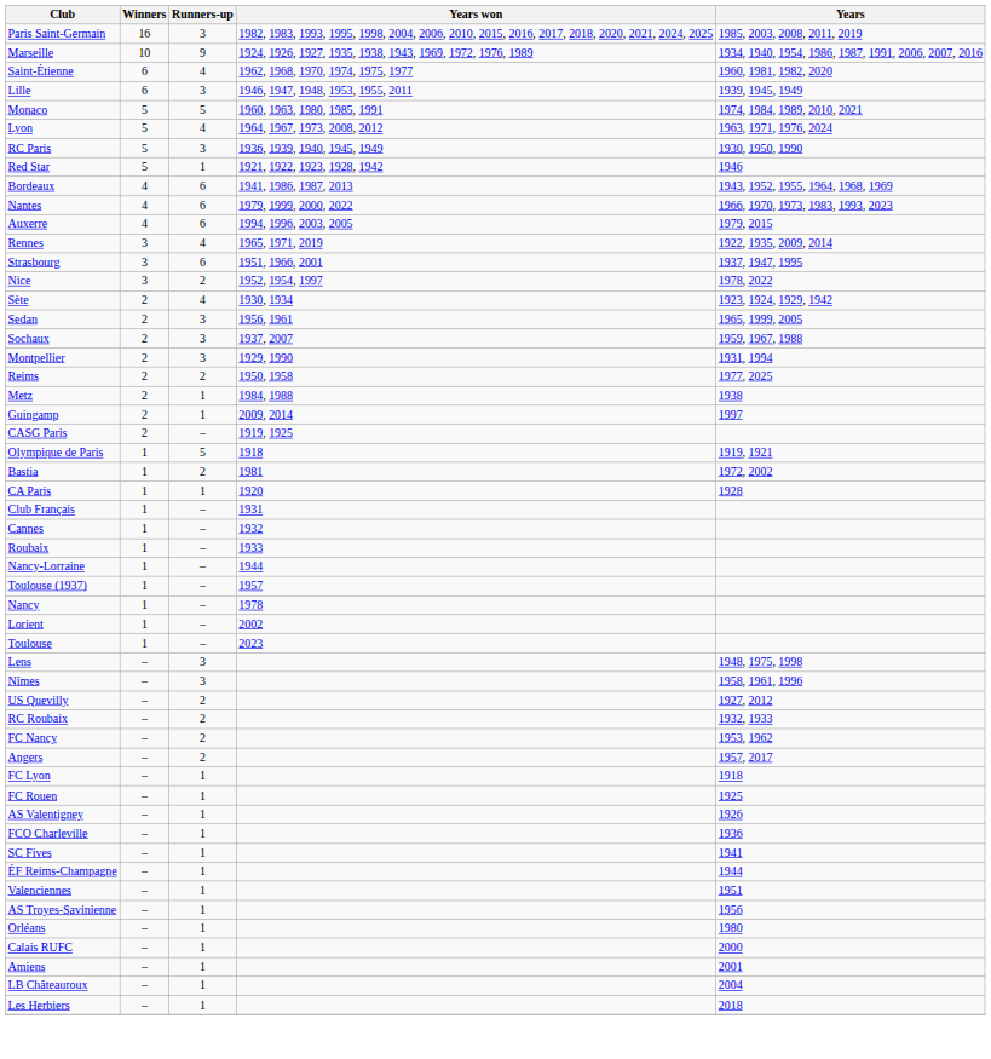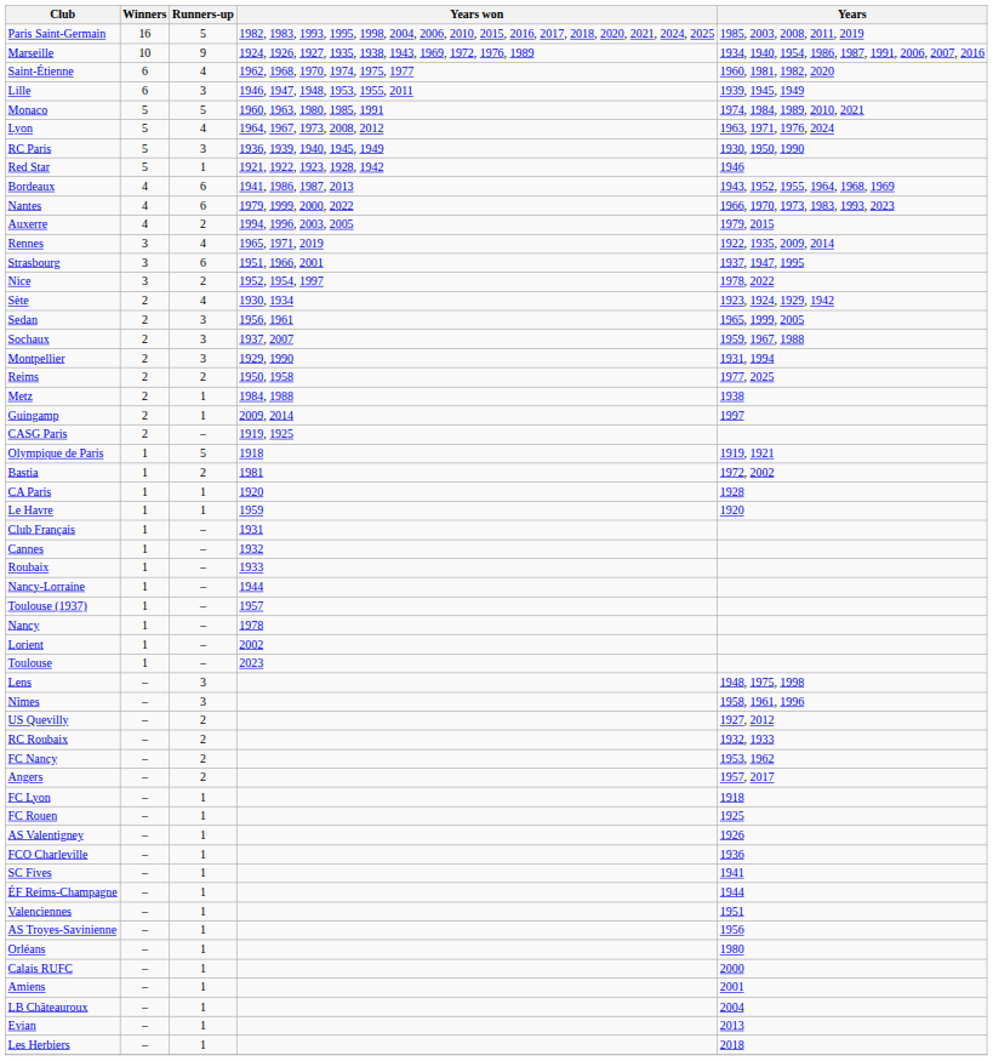Paris Saint-Germain | Runners-up: 3 -> 5
Auxerre | Runners-up: 6 -> 2
+ row: Le Havre | 1 | 1 | 1959 | 1920
+ row: Evian | – | 1 | 2013
